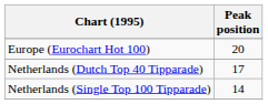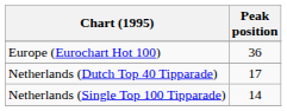Europe (Eurochart Hot 100) | Peak position: 20 -> 36
